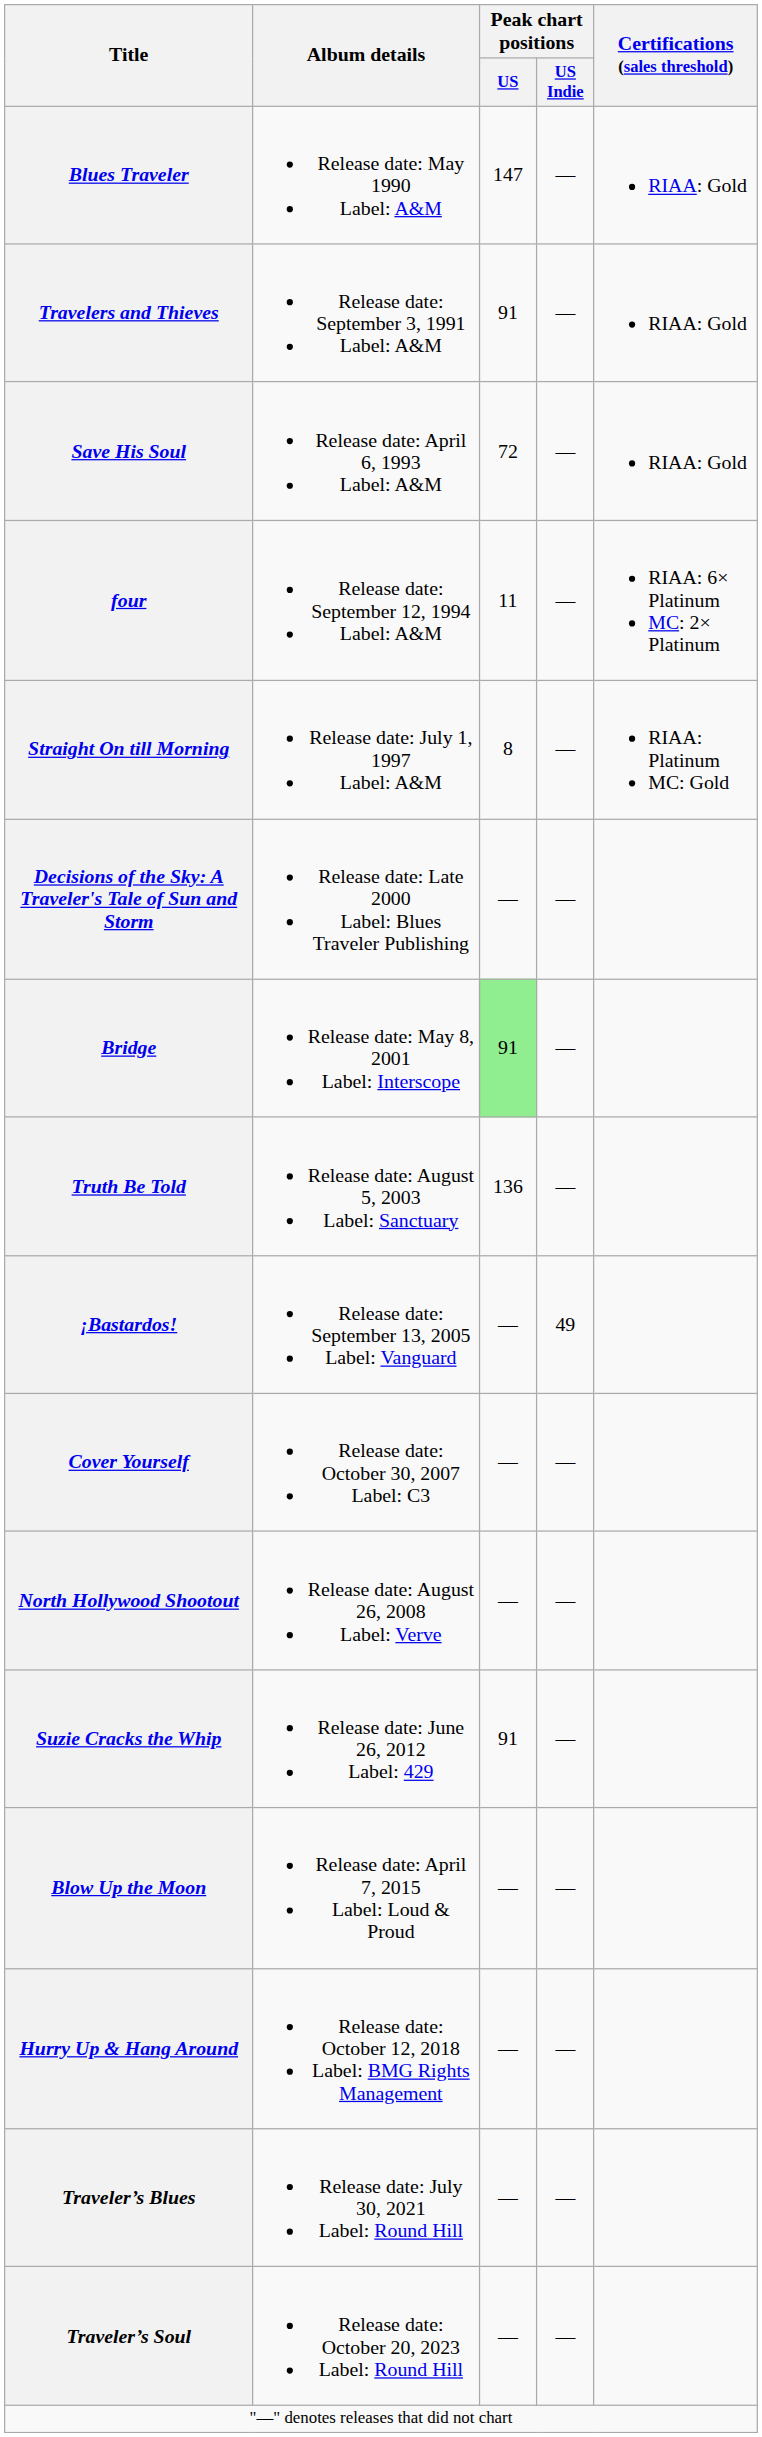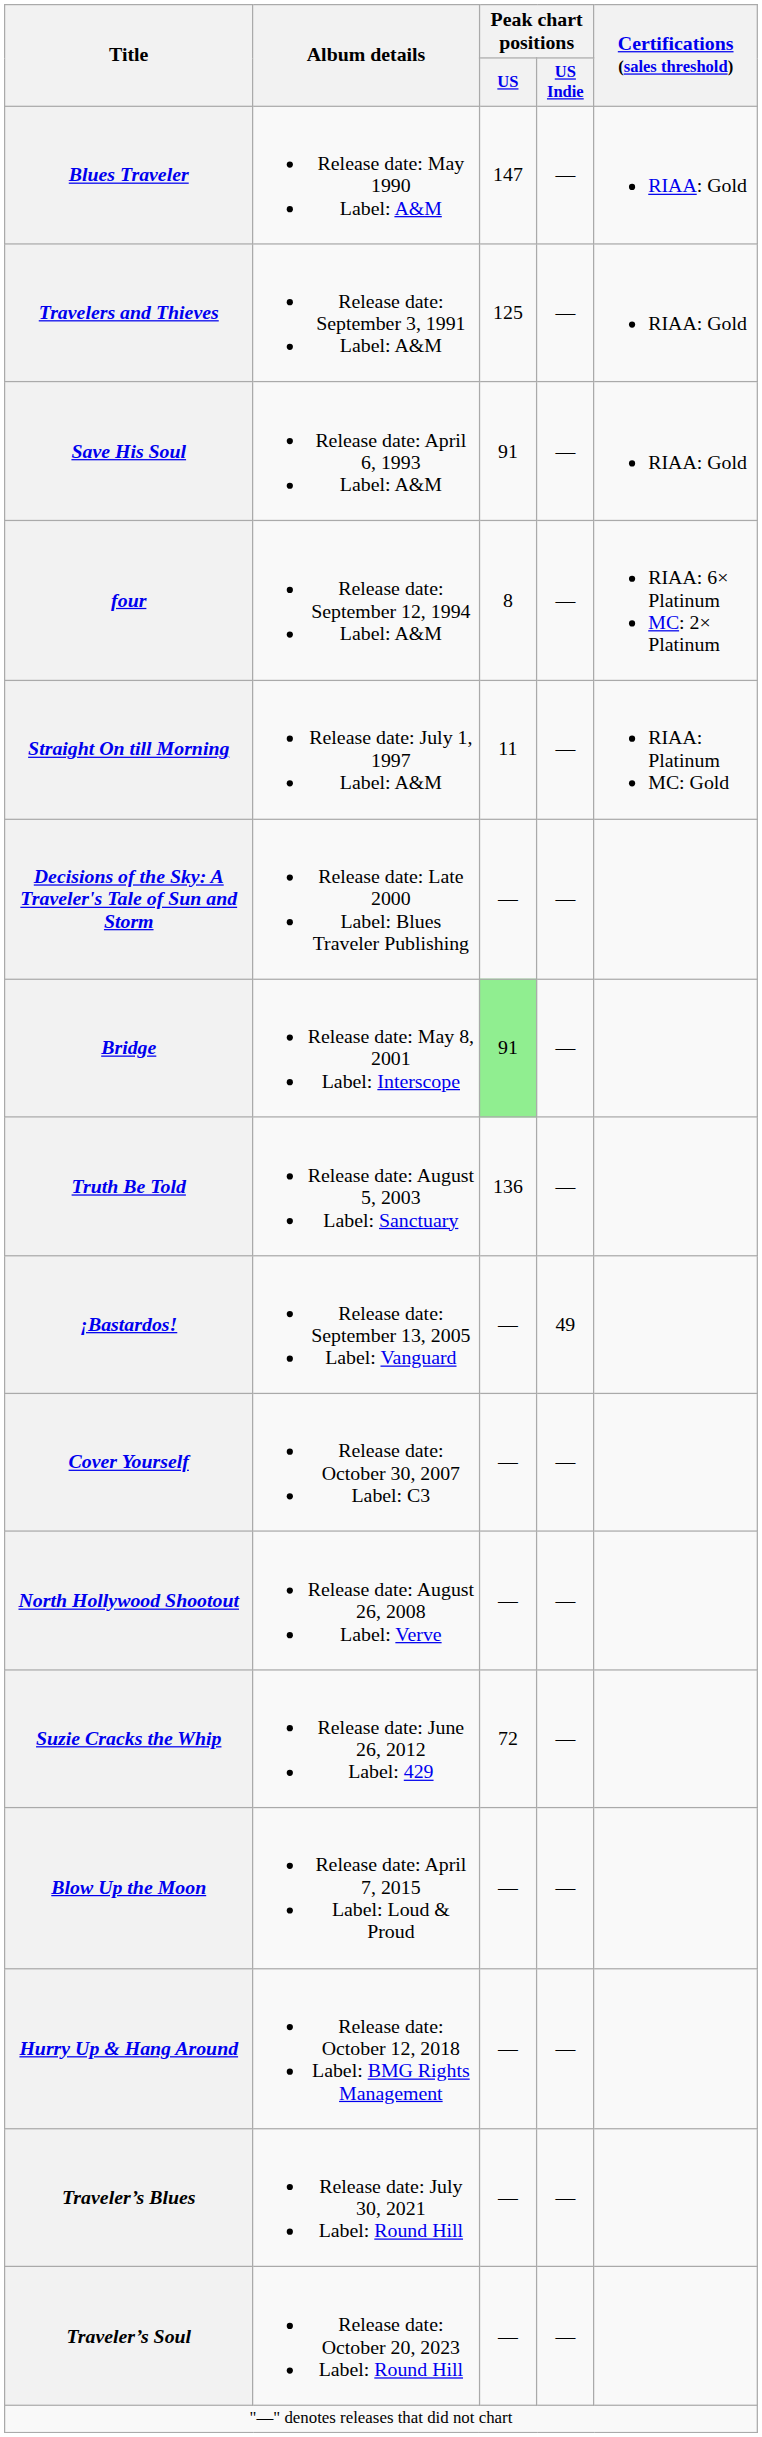Travelers and Thieves | Peak chart positions / US: 91 -> 125
Save His Soul | Peak chart positions / US: 72 -> 91
four | Peak chart positions / US: 11 -> 8
Straight On till Morning | Peak chart positions / US: 8 -> 11
Suzie Cracks the Whip | Peak chart positions / US: 91 -> 72
